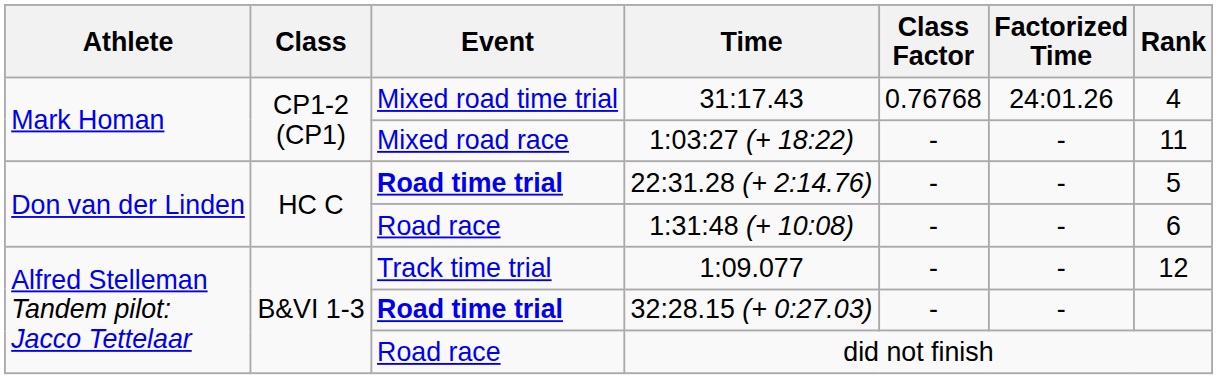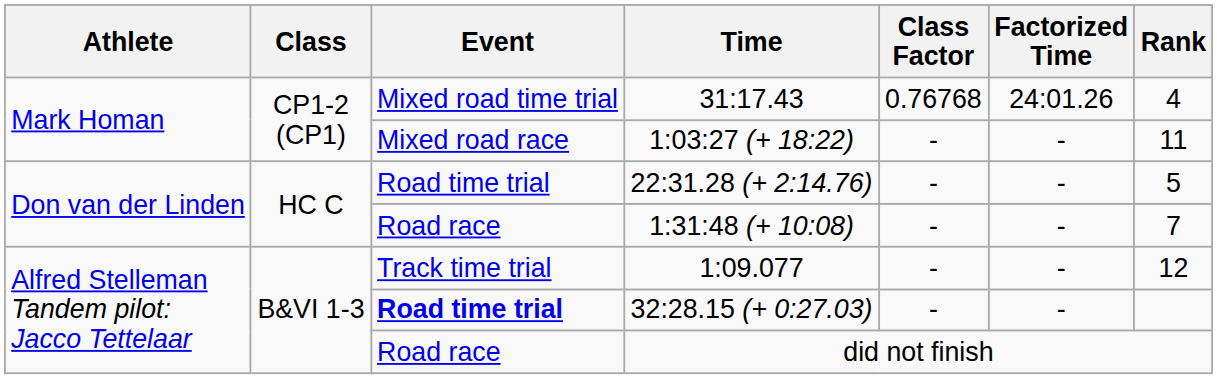22:31.28 (+ 2:14.76) | Event: bold -> normal
1:31:48 (+ 10:08) | Rank: 6 -> 7
